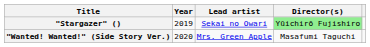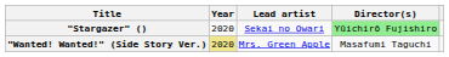"Stargazer" () | Year: 2019 -> 2020
"Wanted! Wanted!" (Side Story Ver.) | Year: no background -> khaki background
